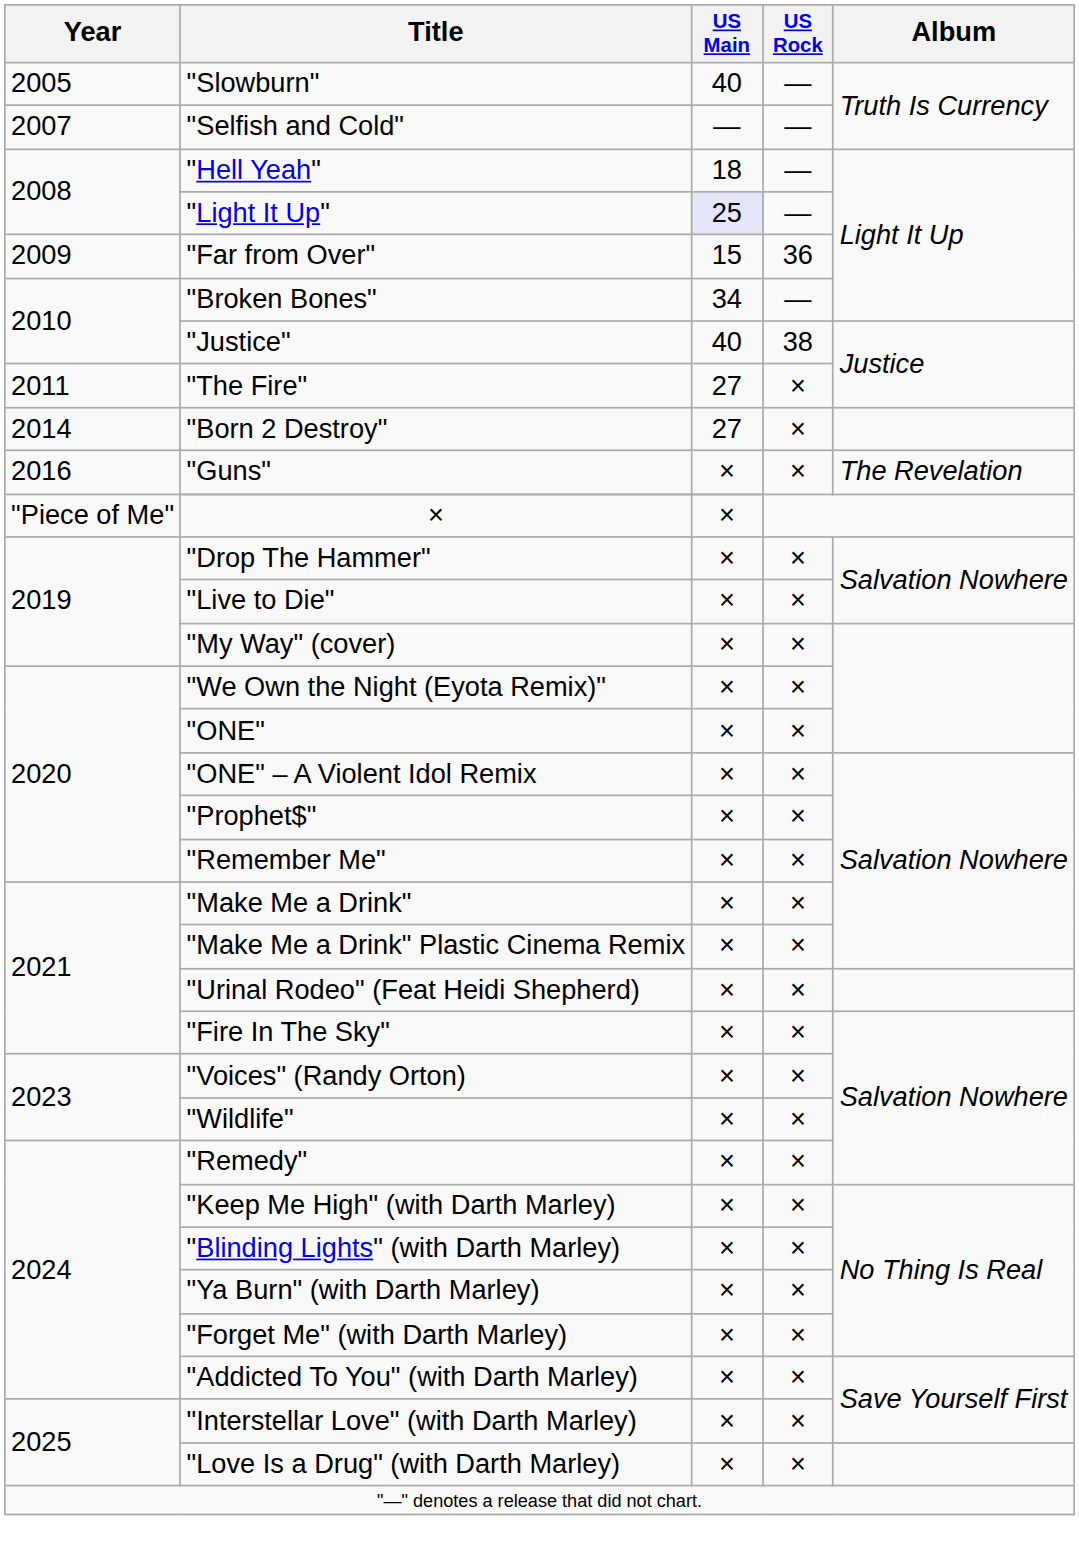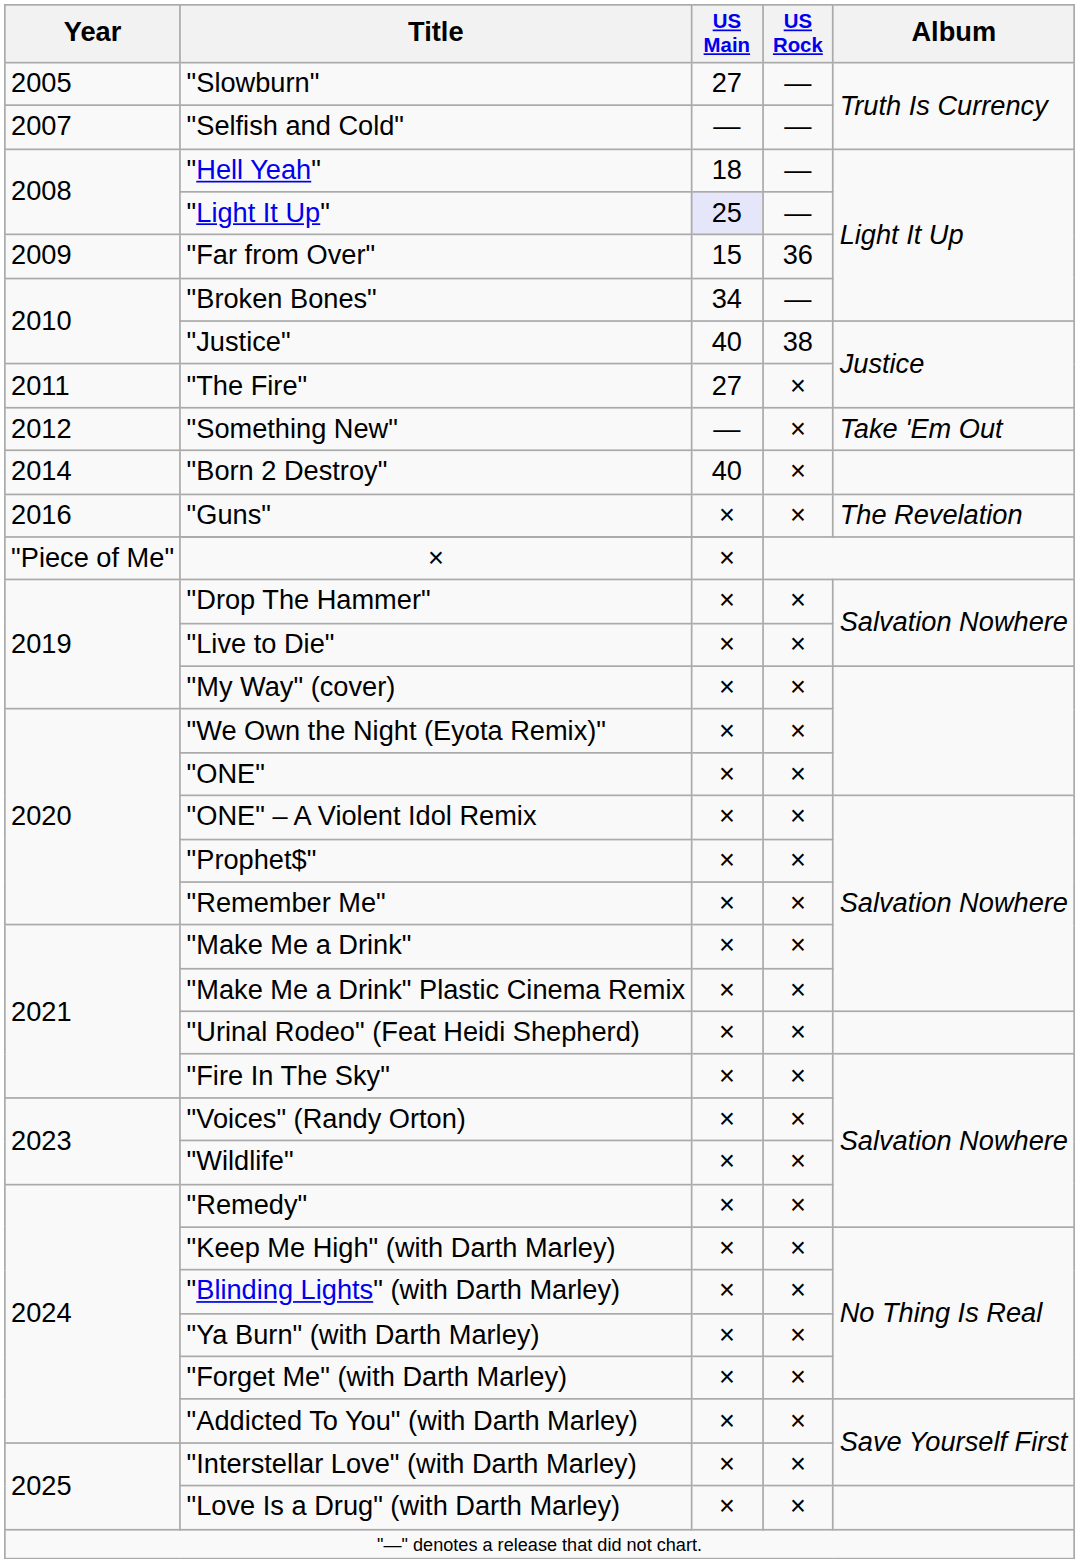"Slowburn" | US Main: 40 -> 27
+ row: 2012 | "Something New" | — | × | Take 'Em Out
"Born 2 Destroy" | US Main: 27 -> 40
